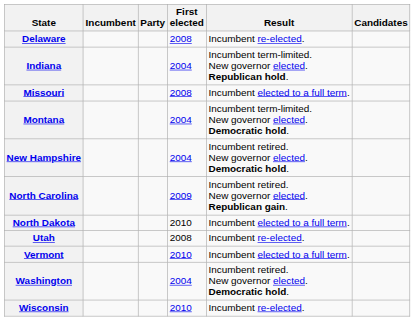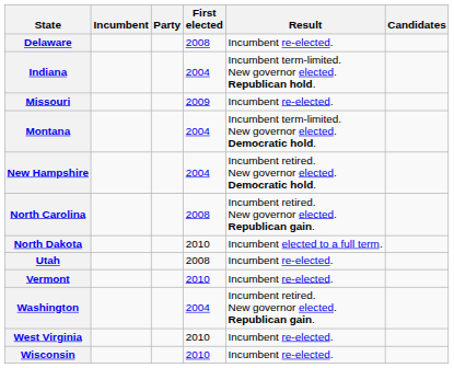Missouri | First elected: 2008 -> 2009
Missouri | Result: Incumbent elected to a full term. -> Incumbent re-elected.
North Carolina | First elected: 2009 -> 2008
Vermont | Result: Incumbent elected to a full term. -> Incumbent re-elected.
Washington | Result: Incumbent retired. New governor elected. Democratic hold. -> Incumbent retired. New governor elected. Republican gain.
+ row: West Virginia | 2010 | Incumbent re-elected.
